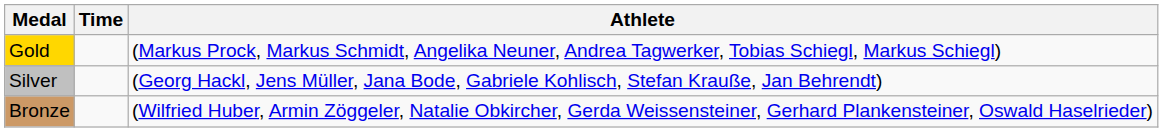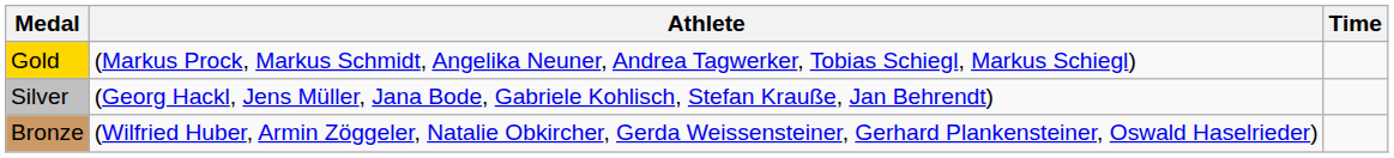columns swapped: Athlete <-> Time
